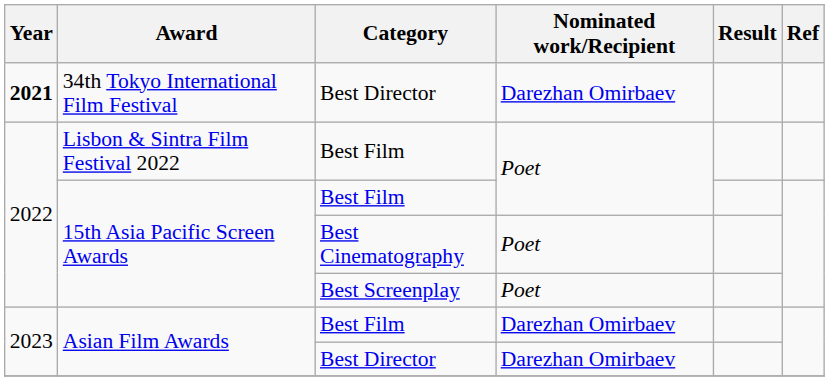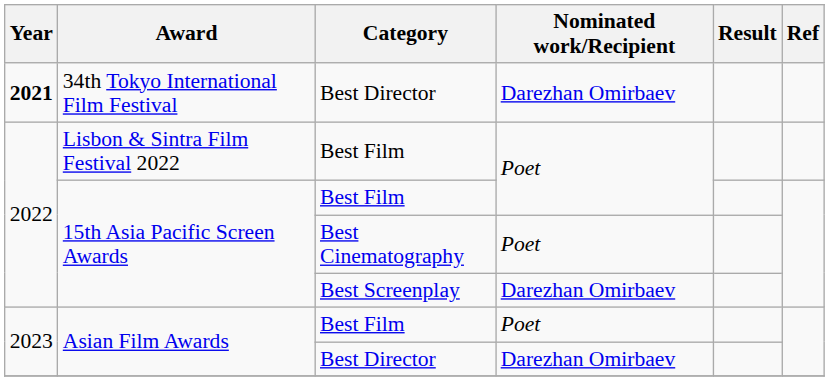15th Asia Pacific Screen Awards / Best Screenplay | Nominated work/Recipient: Poet -> Darezhan Omirbaev
Asian Film Awards / Best Film | Nominated work/Recipient: Darezhan Omirbaev -> Poet
